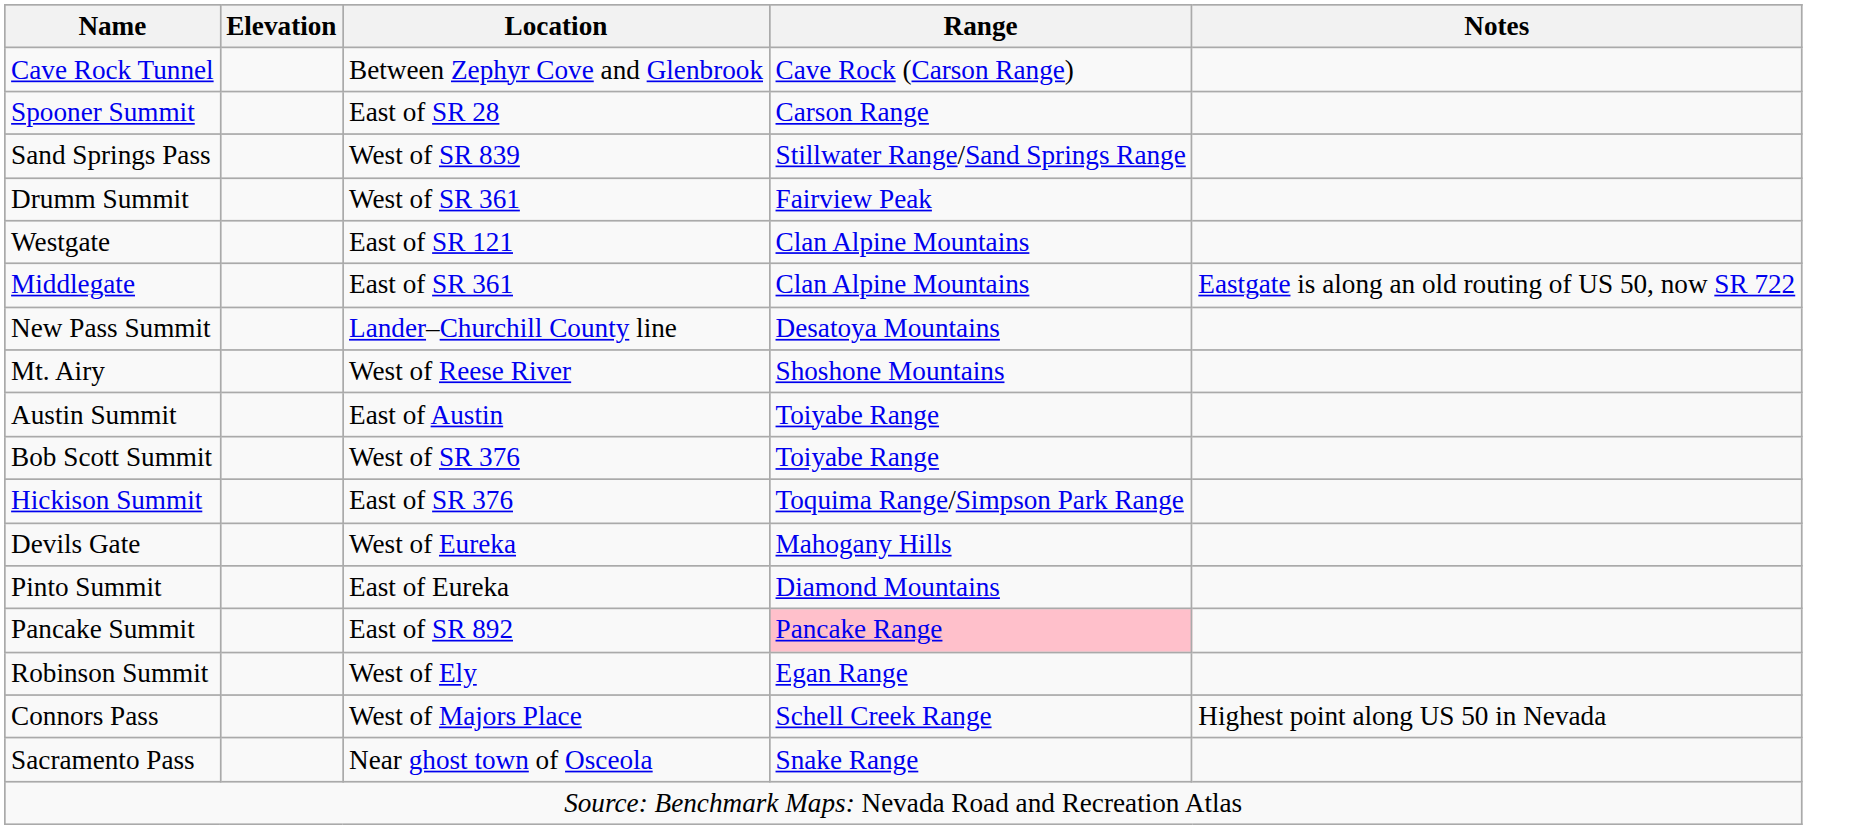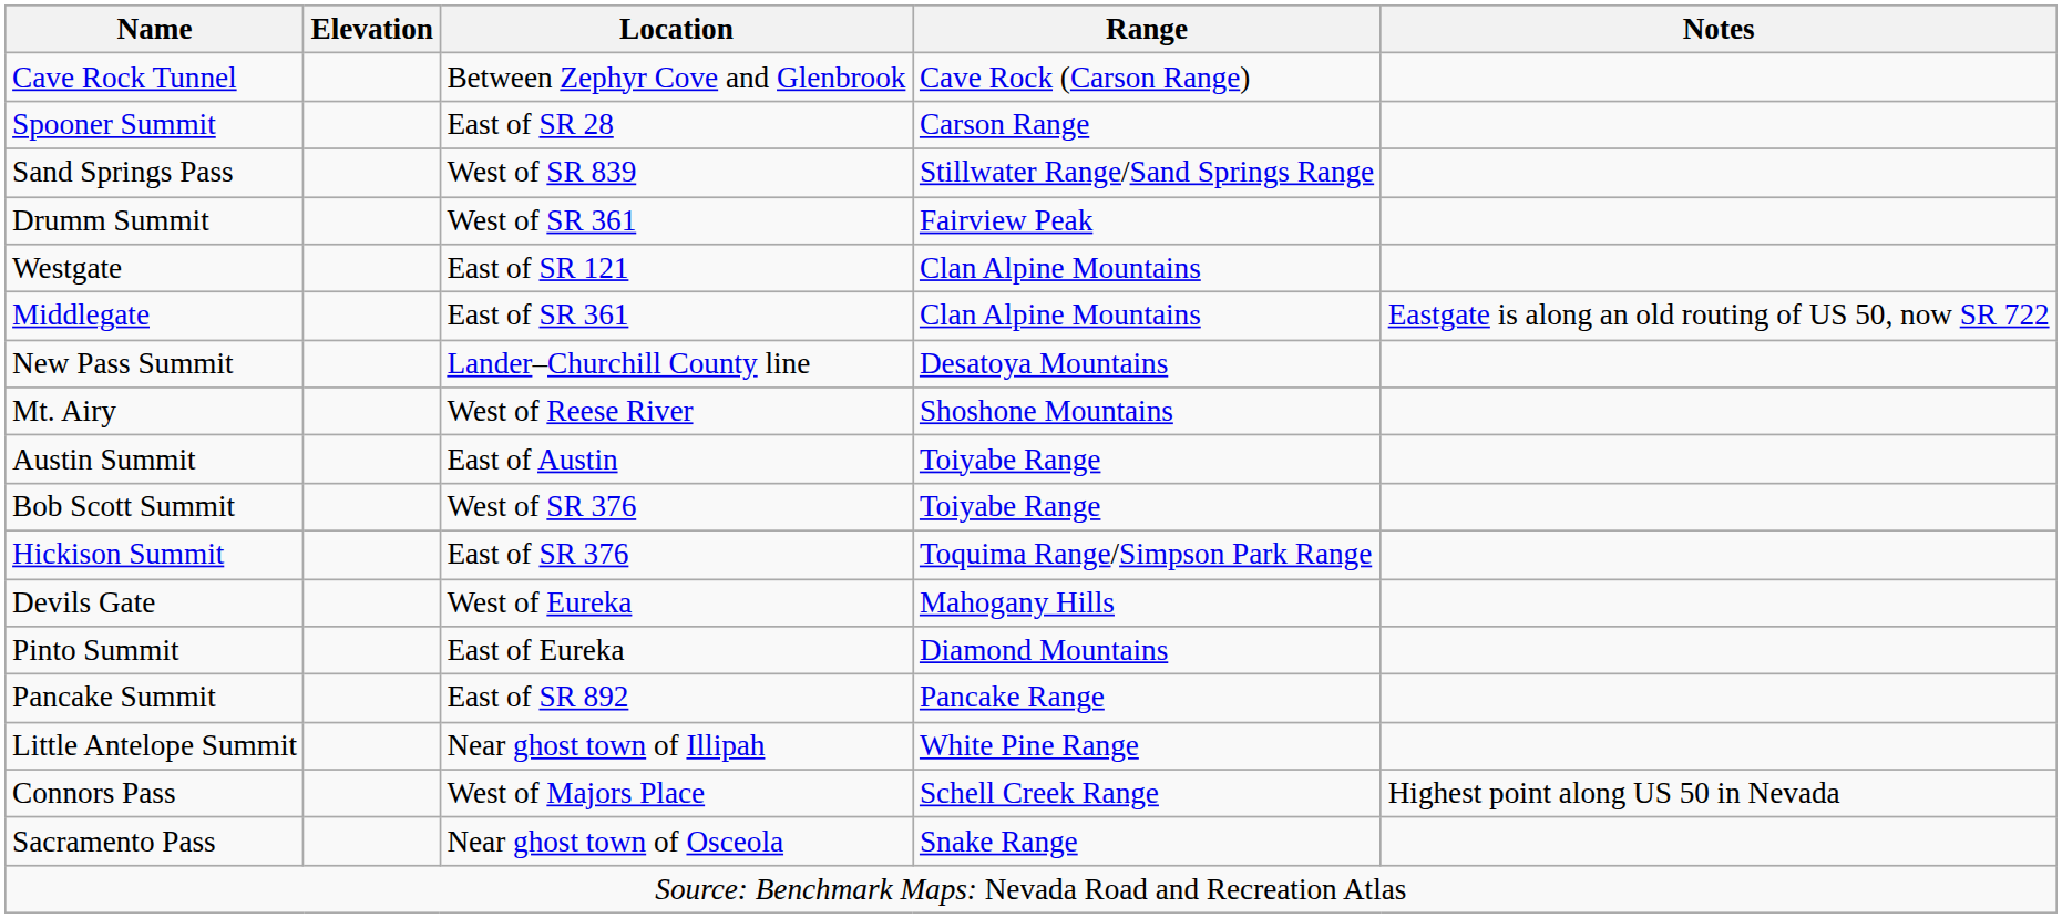Pancake Summit | Range: pink background -> no background
+ row: Little Antelope Summit | Near ghost town of Illipah | White Pine Range
- row: Robinson Summit | West of Ely | Egan Range
